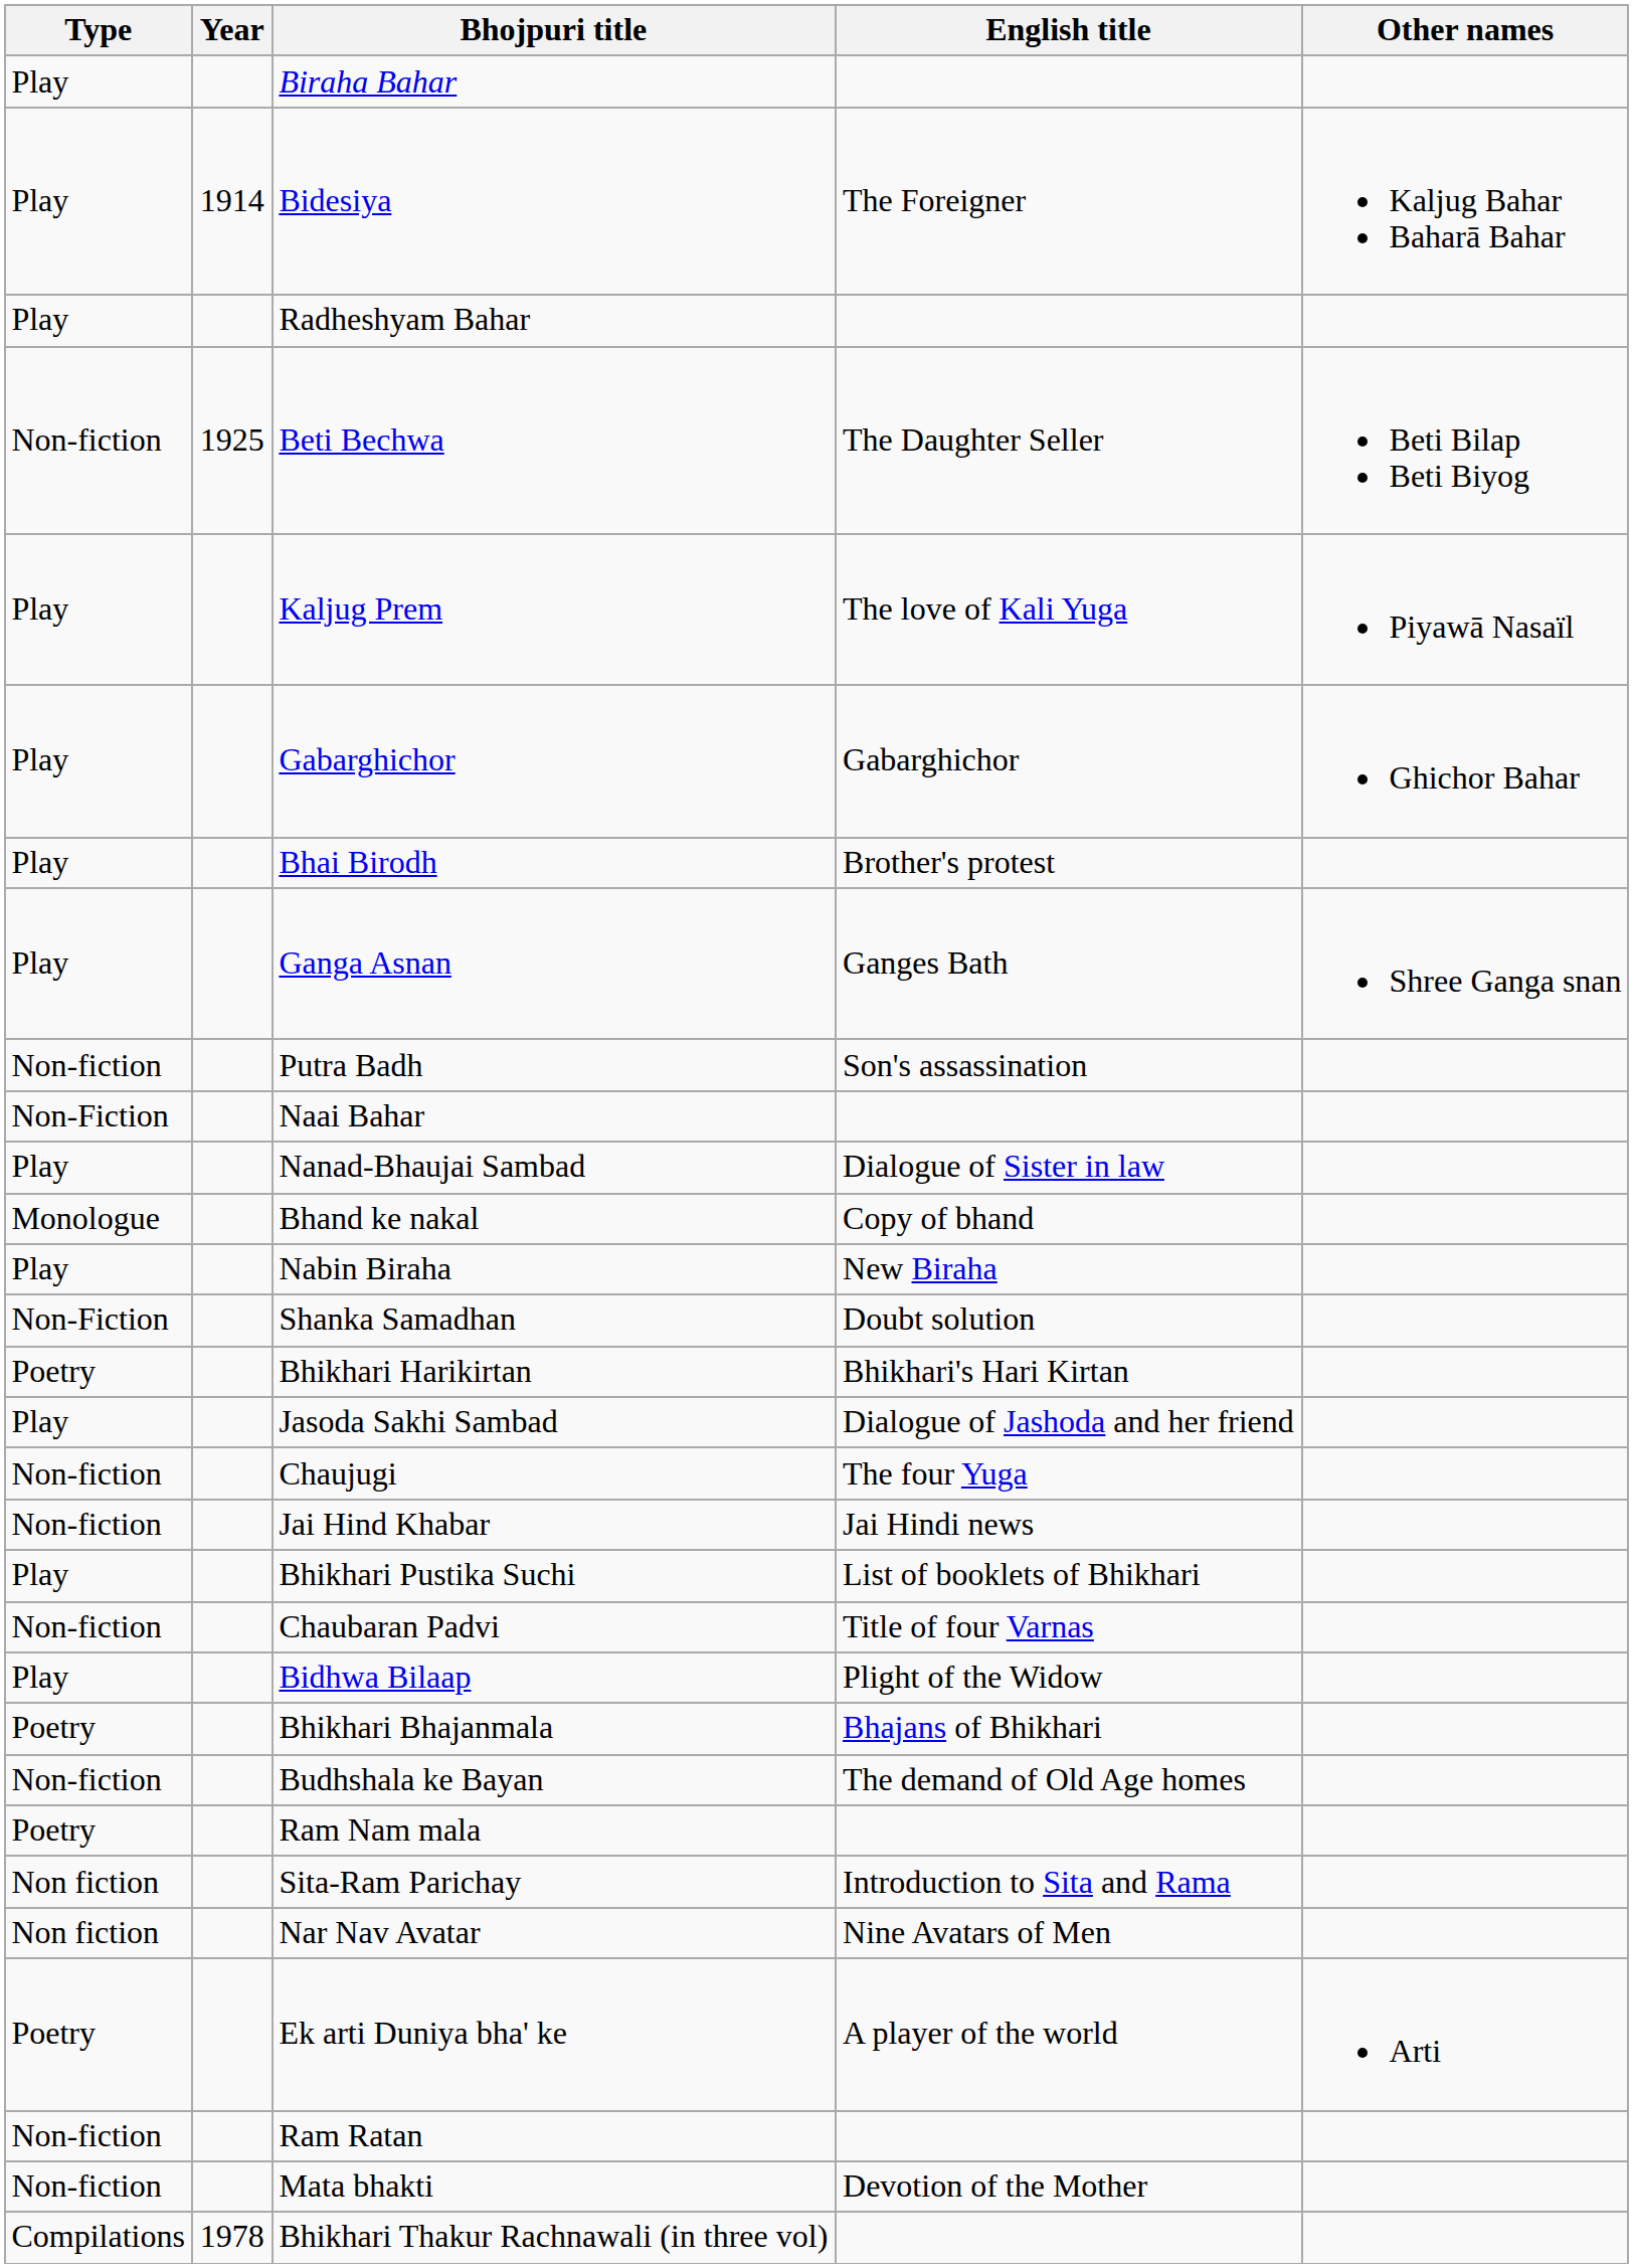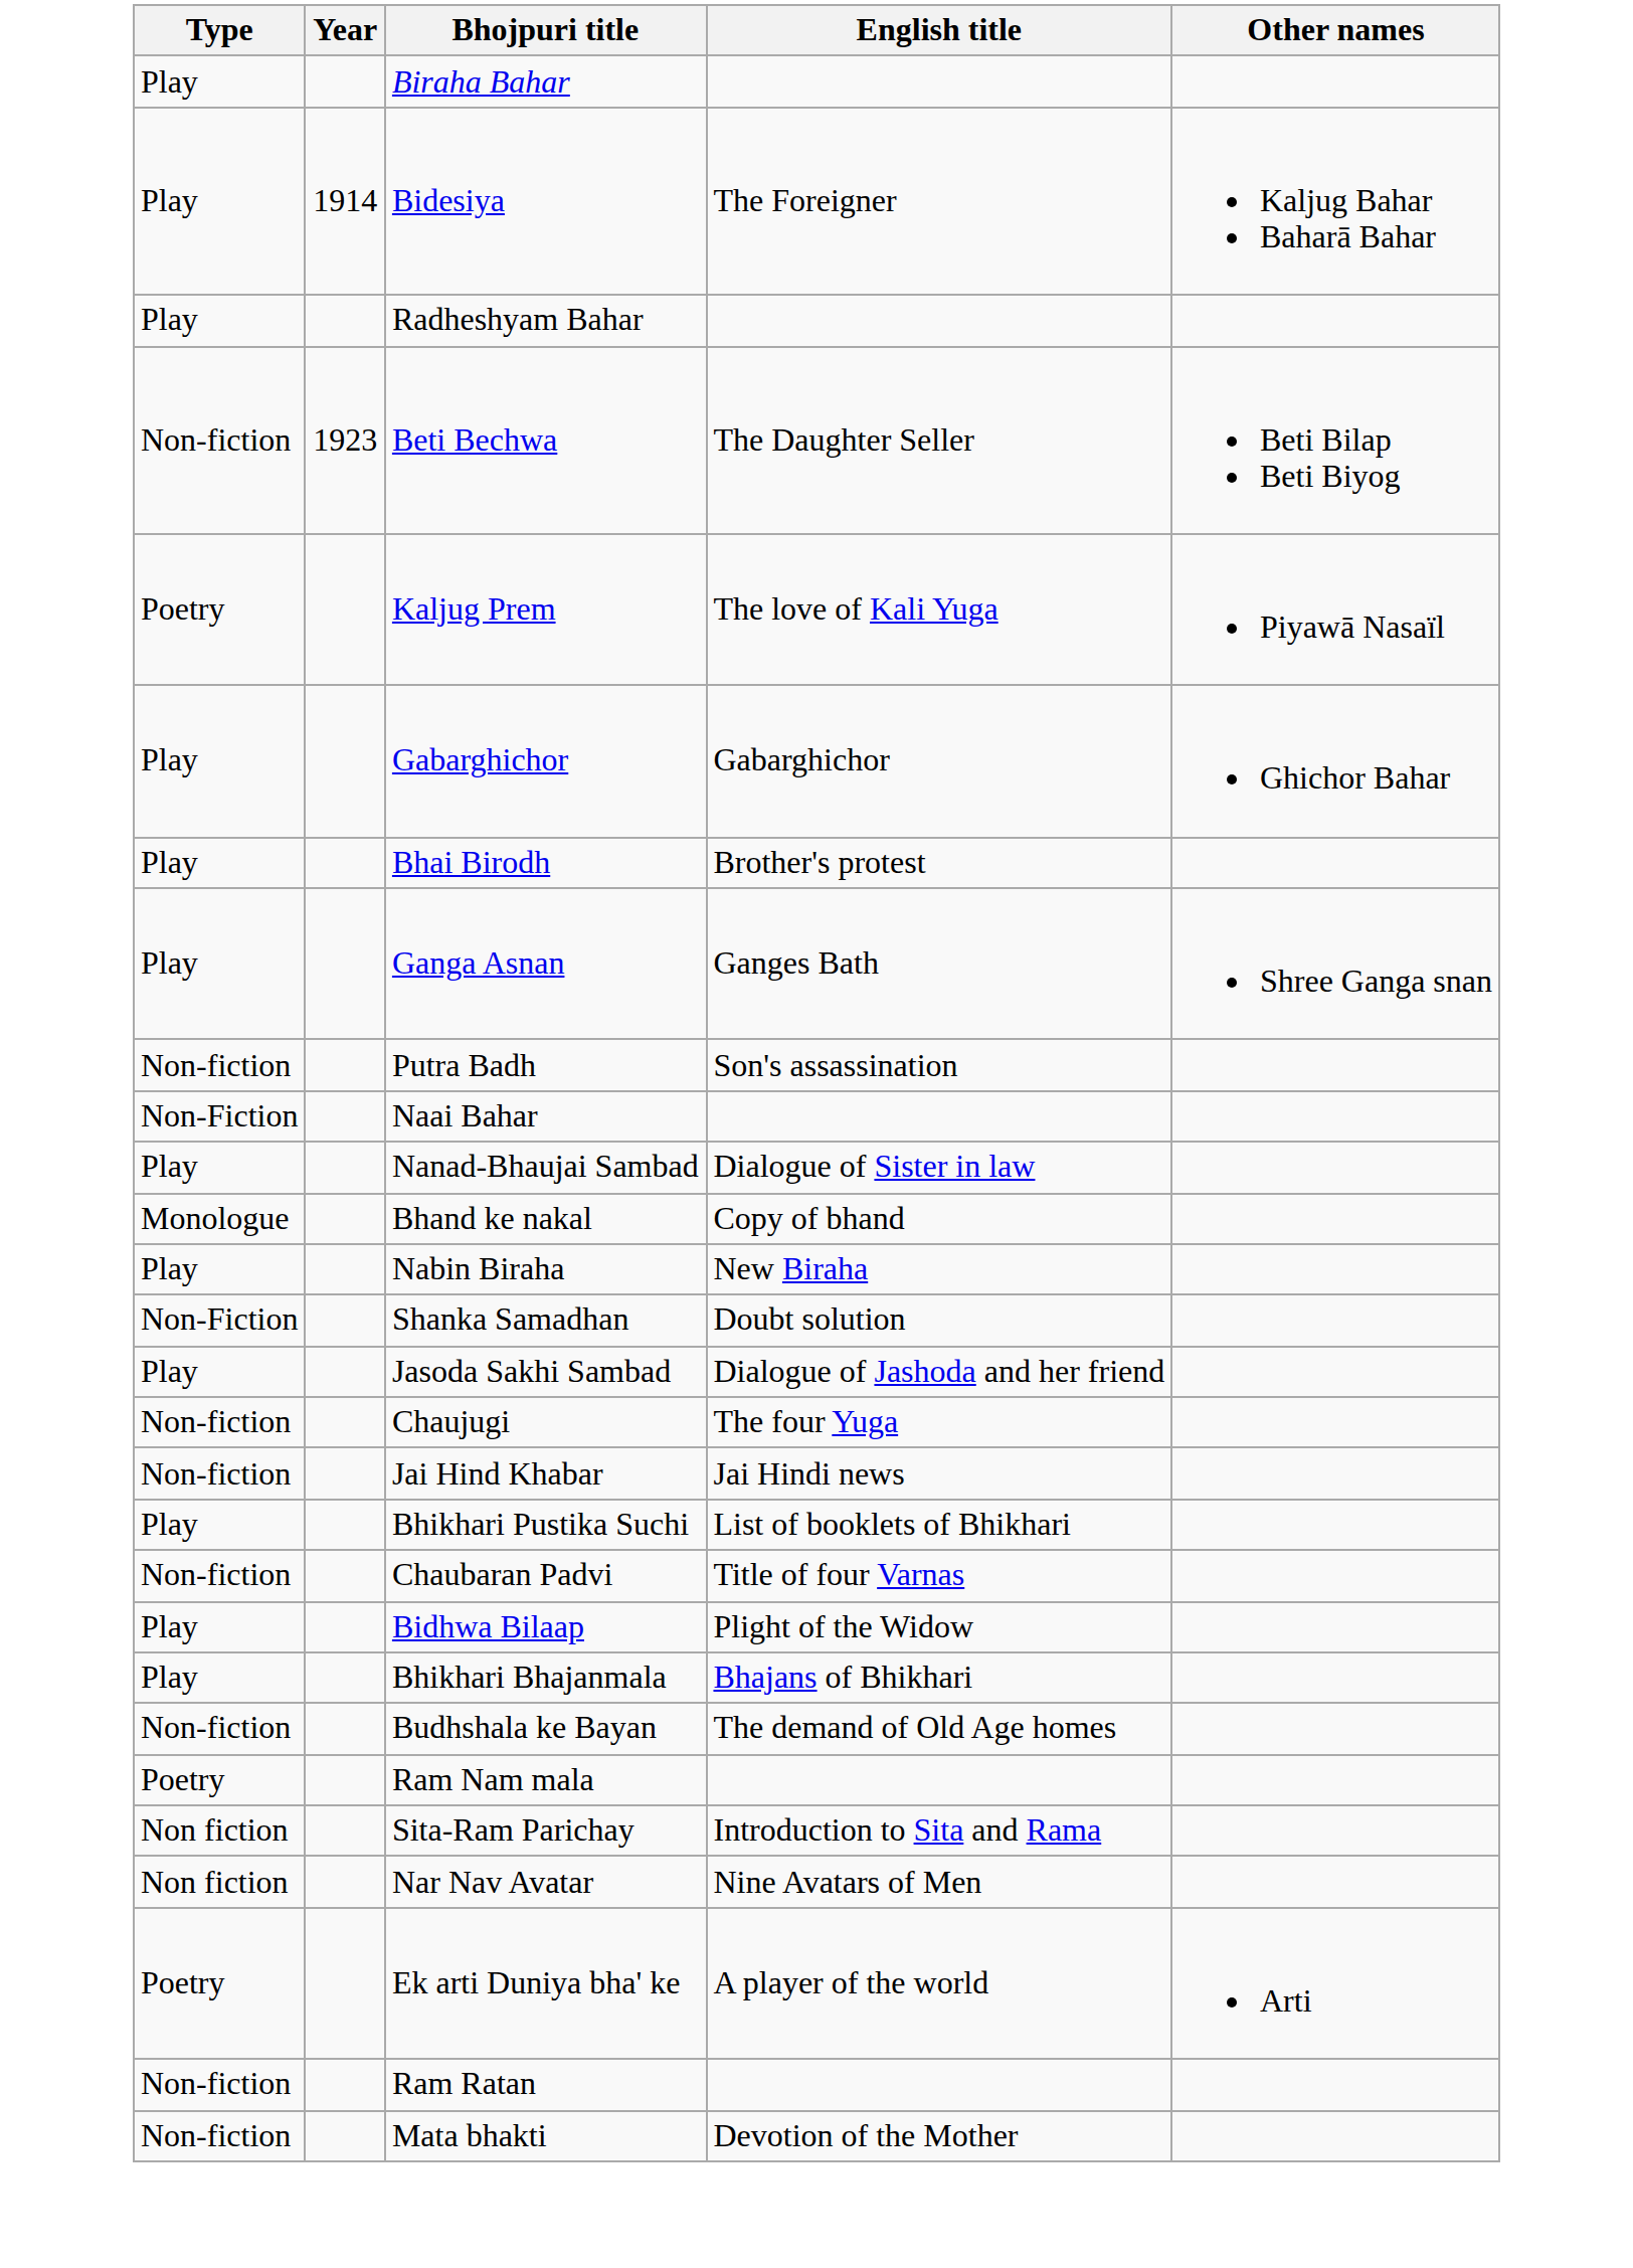Beti Bechwa | Year: 1925 -> 1923
Kaljug Prem | Type: Play -> Poetry
- row: Poetry | Bhikhari Harikirtan | Bhikhari's Hari Kirtan
Bhikhari Bhajanmala | Type: Poetry -> Play
- row: Compilations | 1978 | Bhikhari Thakur Rachnawali (in three vol)
